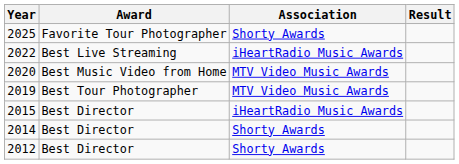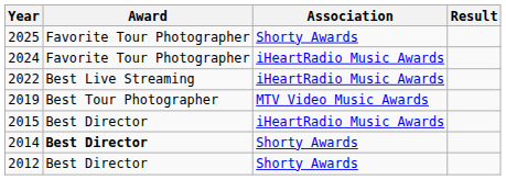+ row: 2024 | Favorite Tour Photographer | iHeartRadio Music Awards
- row: 2020 | Best Music Video from Home | MTV Video Music Awards
2014 | Award: normal -> bold
